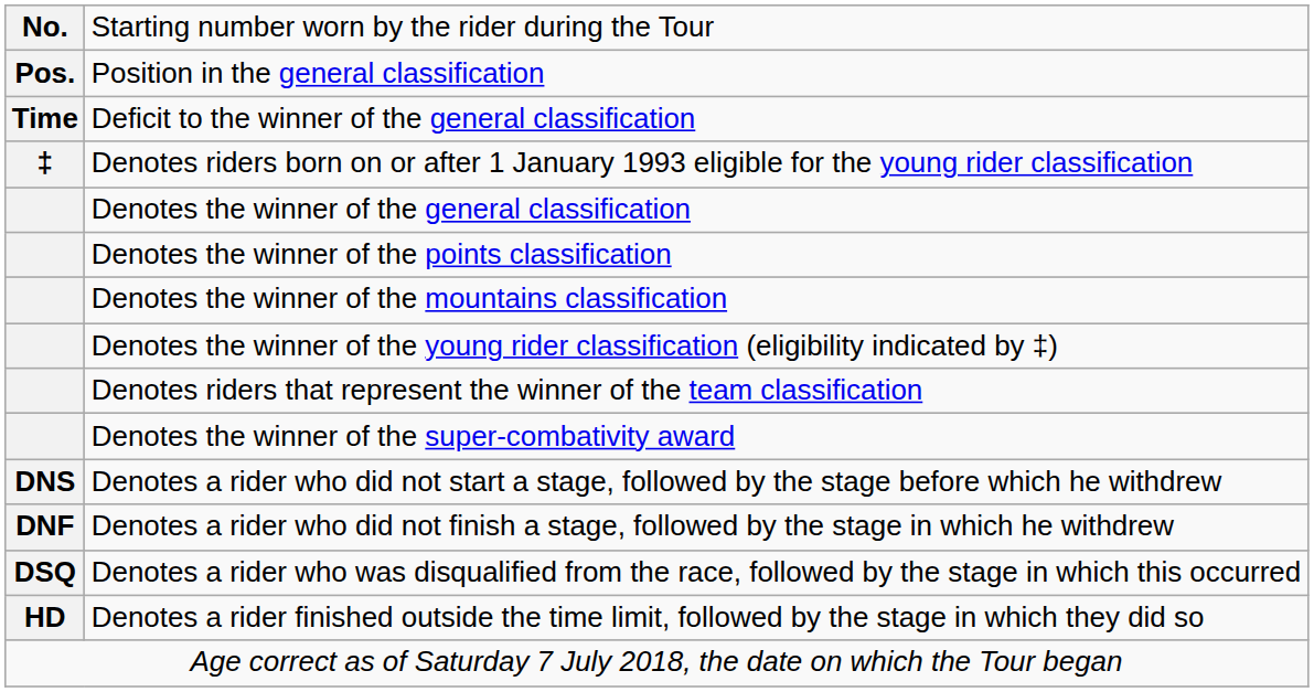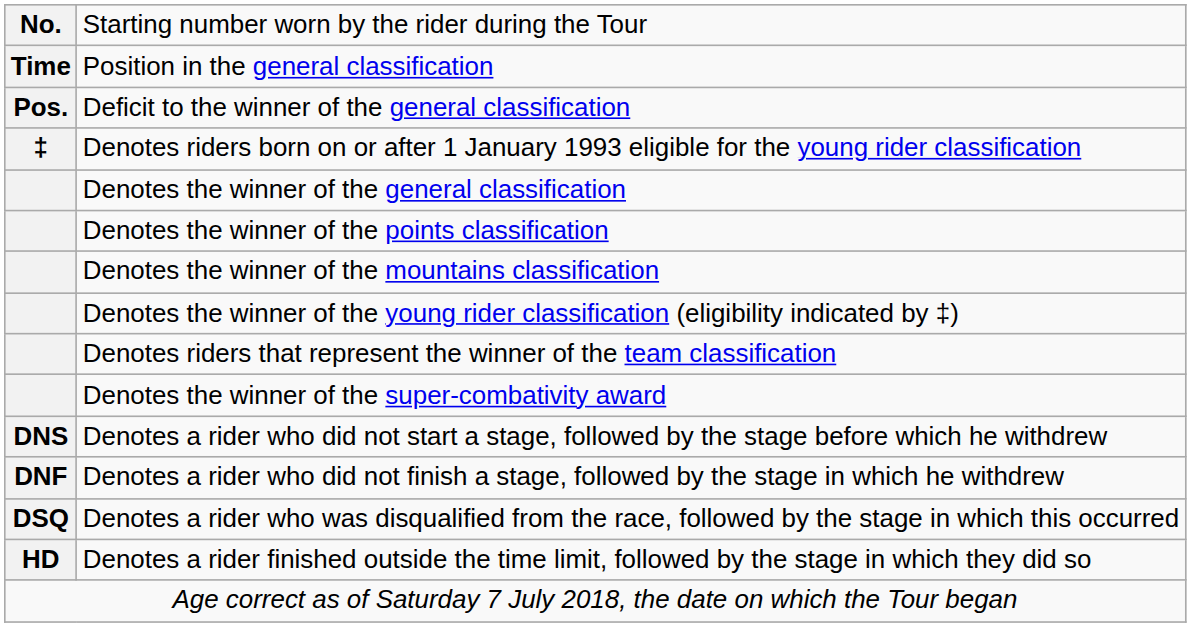Position in the general classification | column 1: Pos. -> Time
Deficit to the winner of the general classification | column 1: Time -> Pos.
